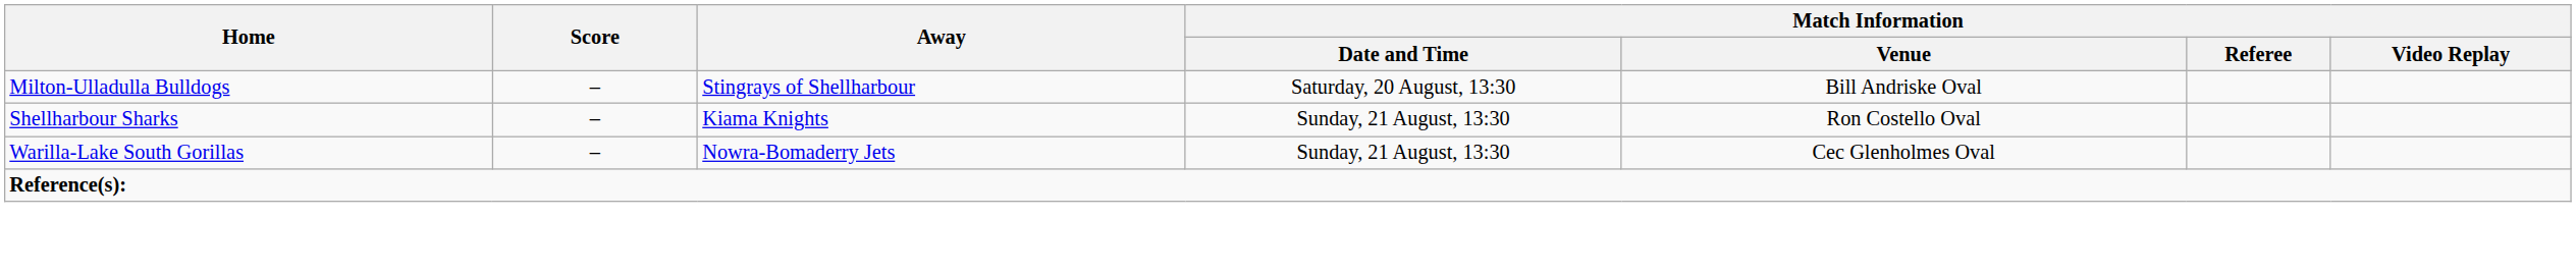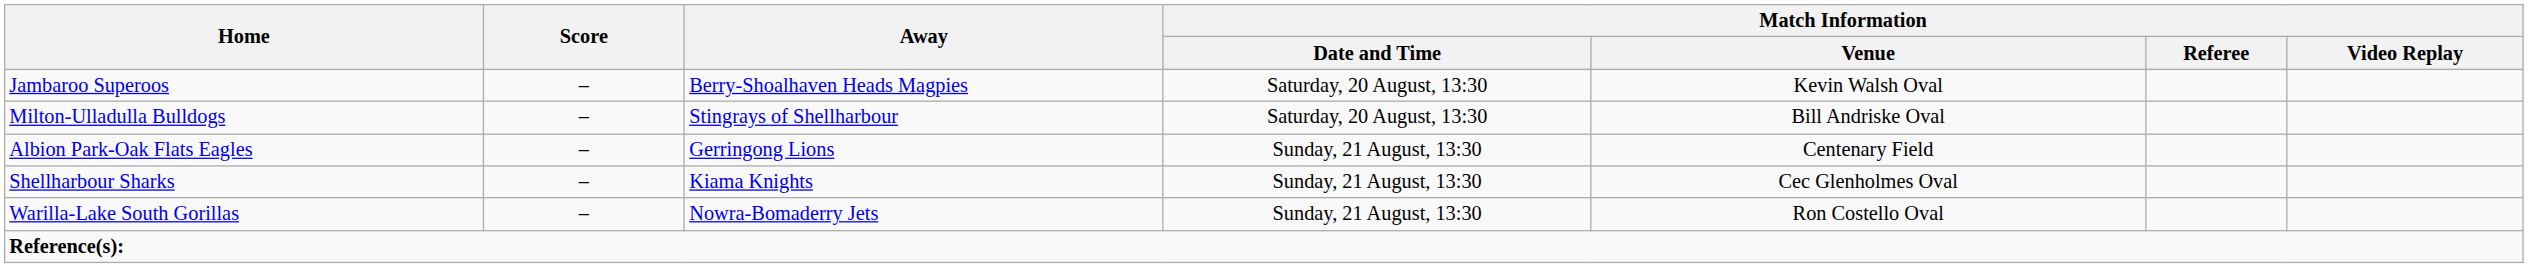+ row: Jambaroo Superoos | – | Berry-Shoalhaven Heads Magpies | Saturday, 20 August, 13:30 | Kevin Walsh Oval
+ row: Albion Park-Oak Flats Eagles | – | Gerringong Lions | Sunday, 21 August, 13:30 | Centenary Field
Shellharbour Sharks | Match Information / Venue: Ron Costello Oval -> Cec Glenholmes Oval
Warilla-Lake South Gorillas | Match Information / Venue: Cec Glenholmes Oval -> Ron Costello Oval
